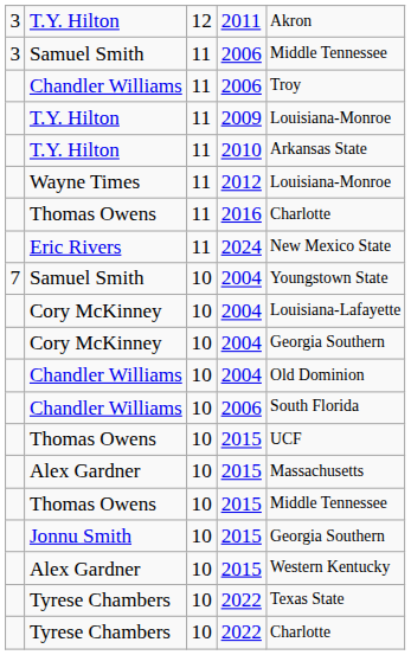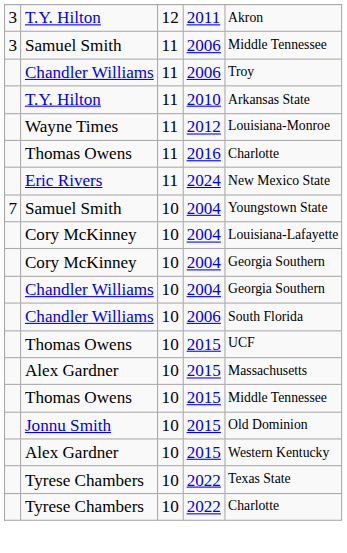- row: T.Y. Hilton | 11 | 2009 | Louisiana-Monroe
Chandler Williams / 2004 | column 5: Old Dominion -> Georgia Southern
Jonnu Smith | column 5: Georgia Southern -> Old Dominion
